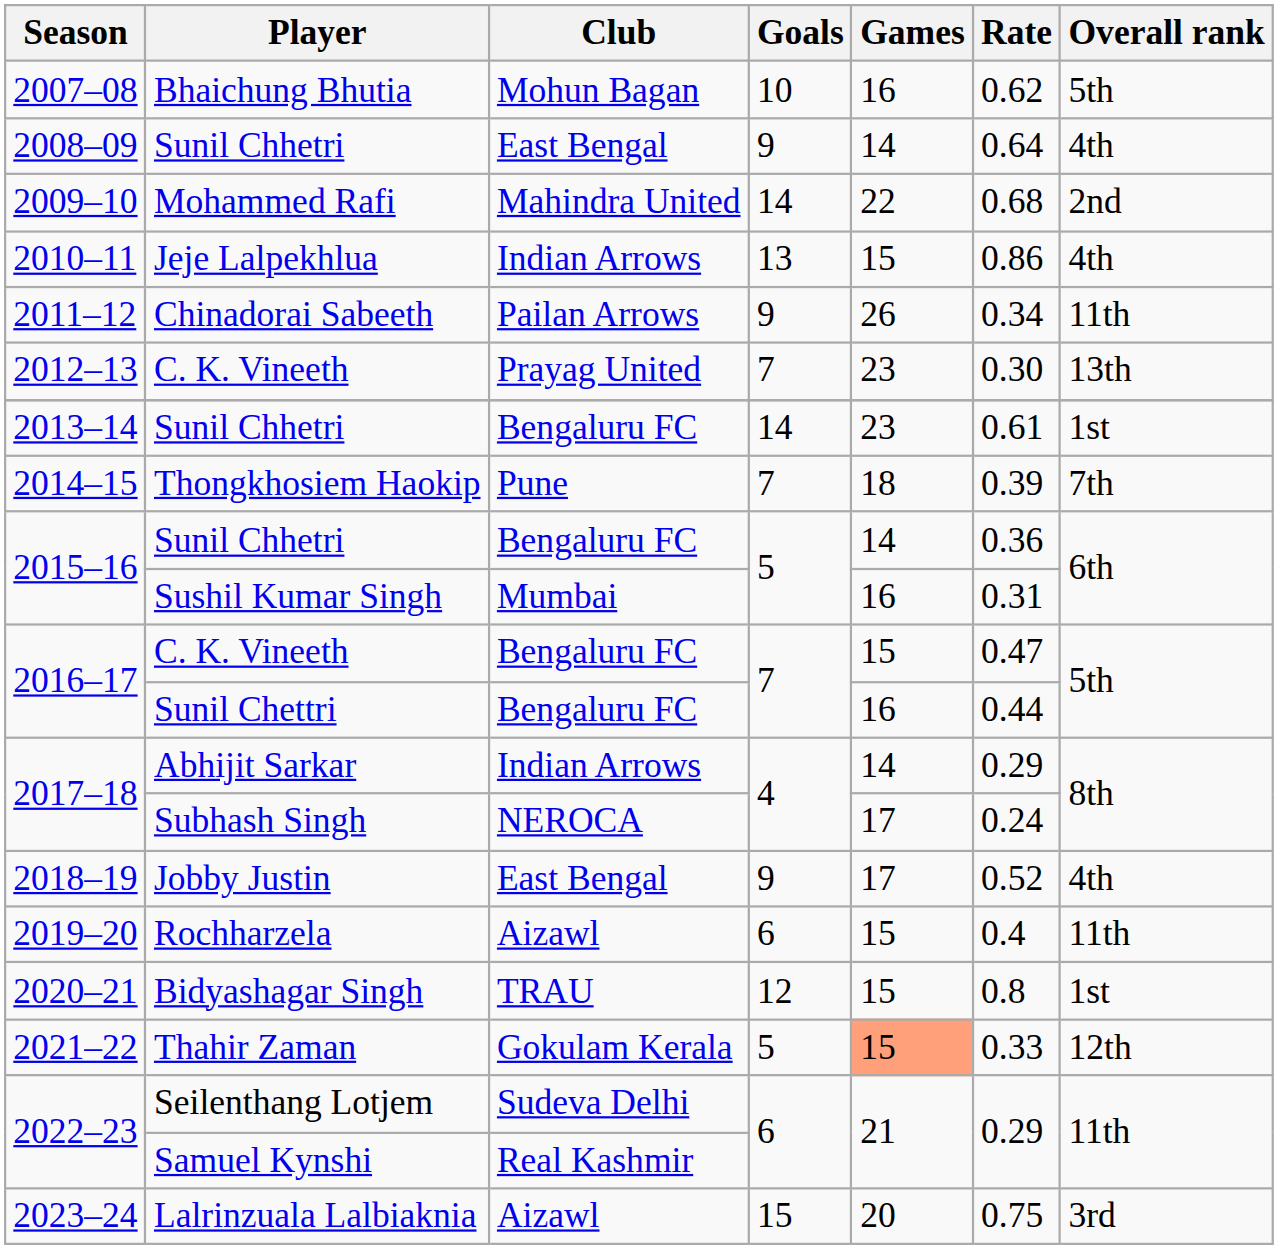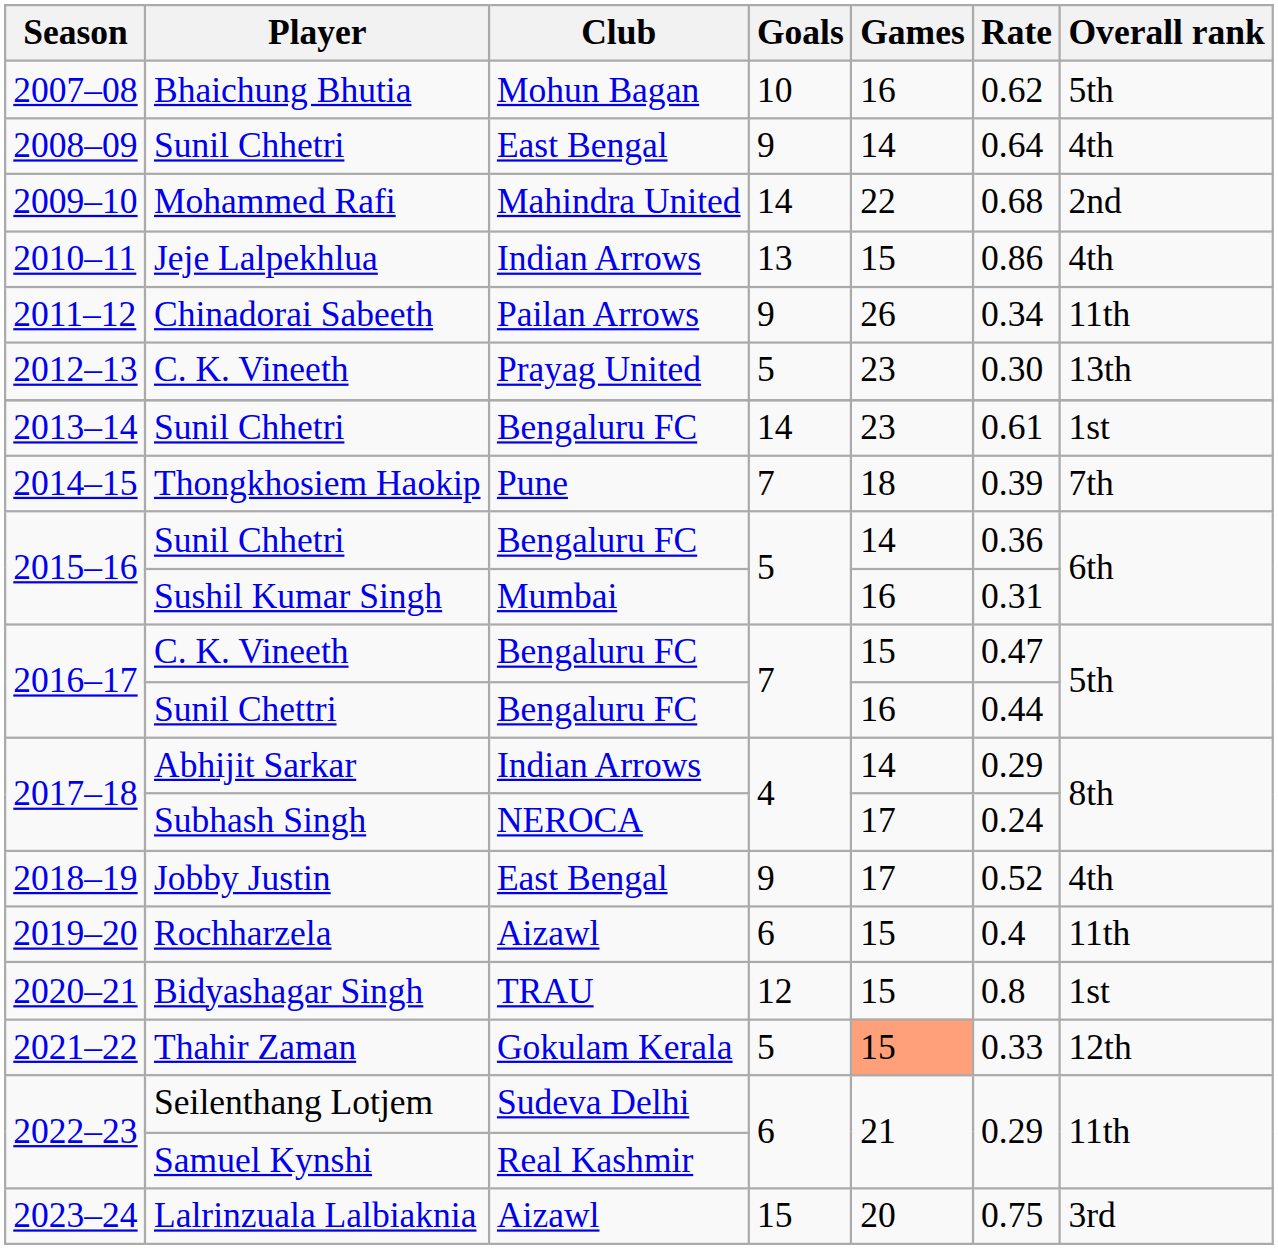2012–13 / C. K. Vineeth | Goals: 7 -> 5
